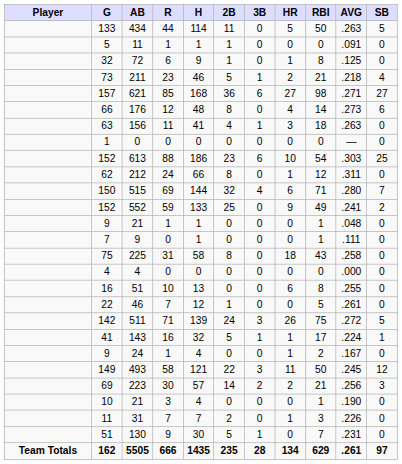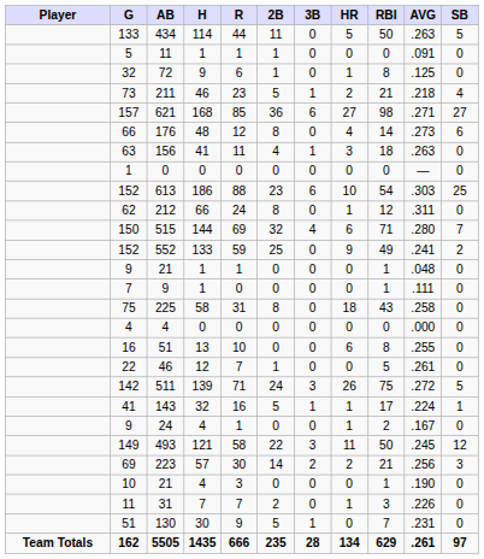columns swapped: R <-> H
